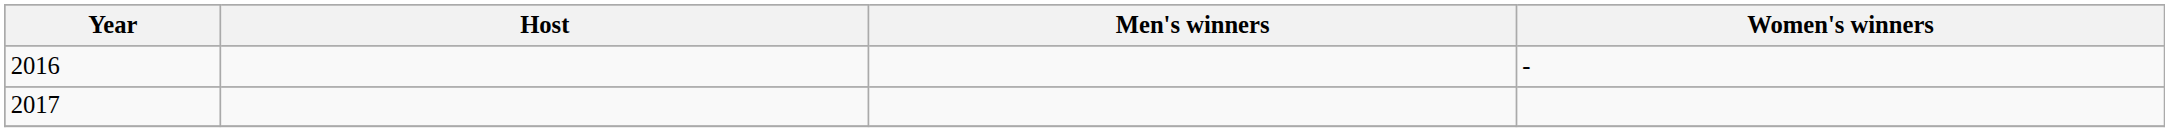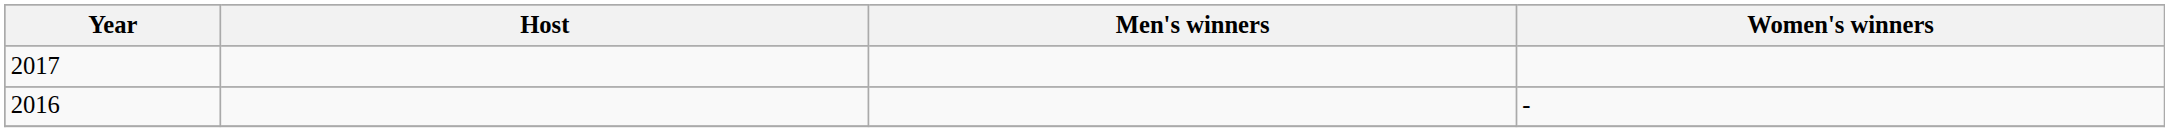rows swapped: 2016 <-> 2017
